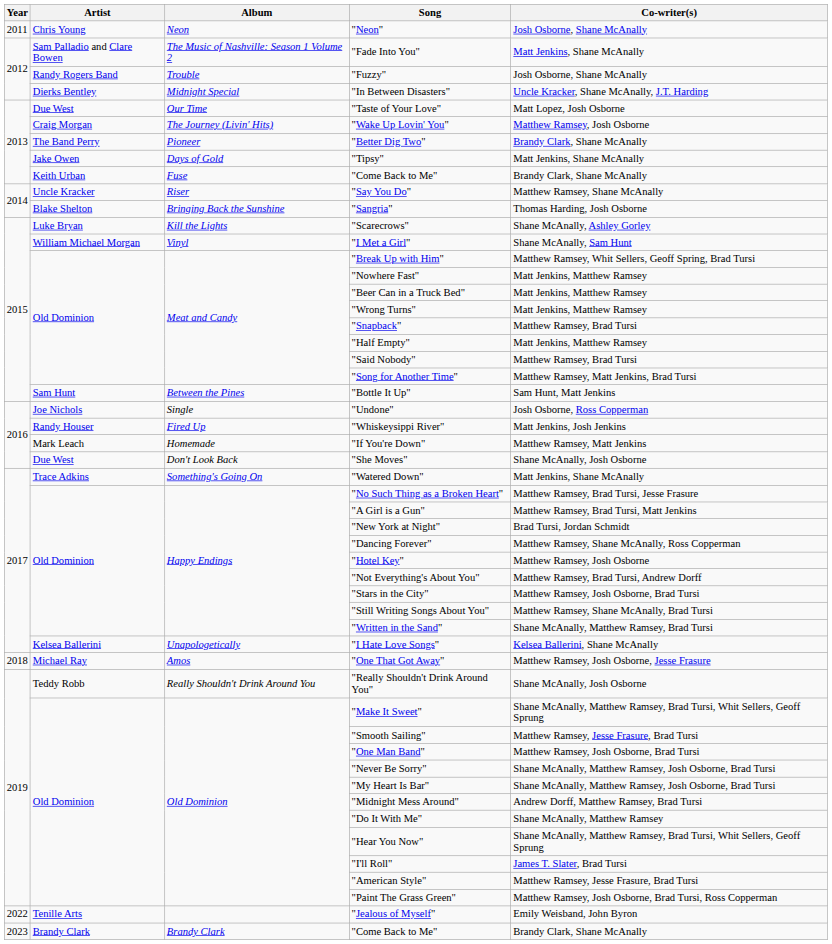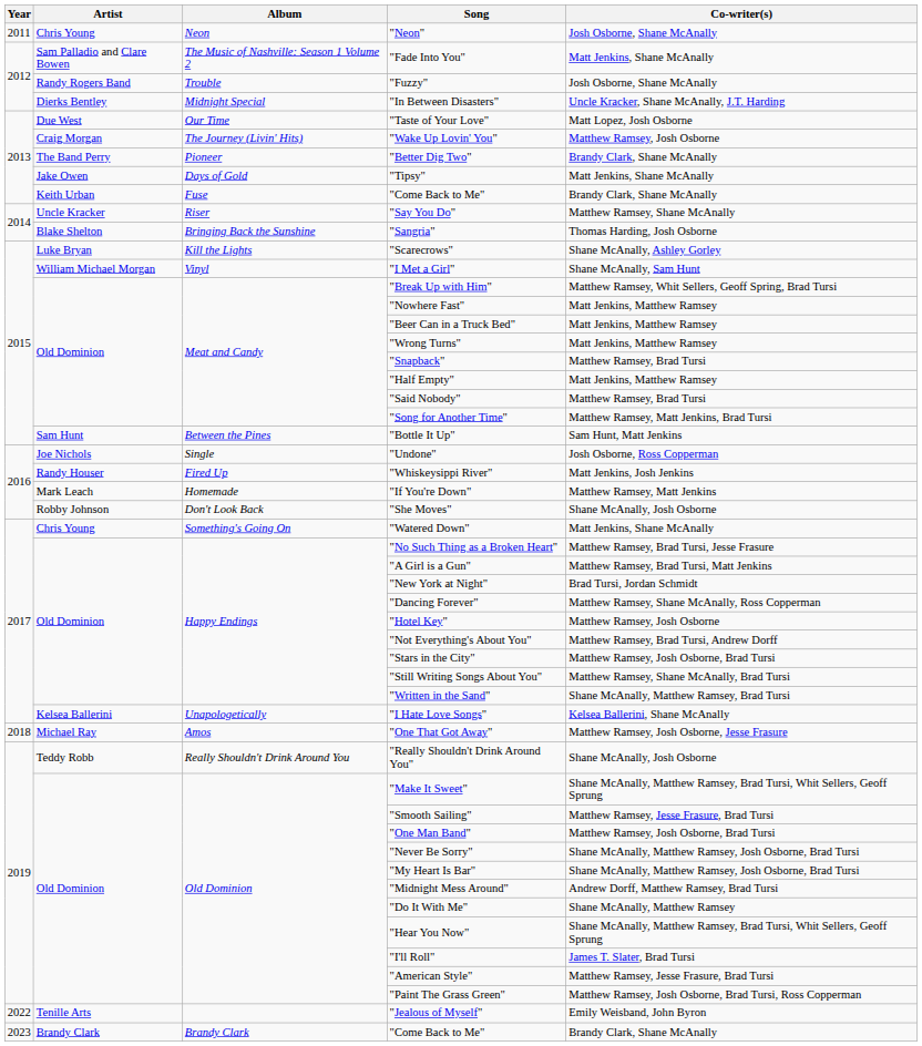"She Moves" | Artist: Due West -> Robby Johnson
"Watered Down" | Artist: Trace Adkins -> Chris Young
